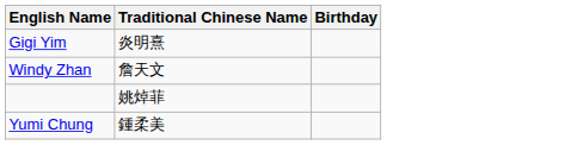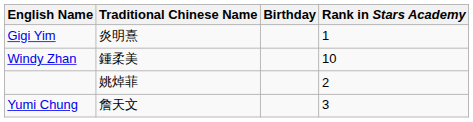+ column: Rank in Stars Academy | 1 | 10 | 2 | 3
Windy Zhan | Traditional Chinese Name: 詹天文 -> 鍾柔美
Yumi Chung | Traditional Chinese Name: 鍾柔美 -> 詹天文
